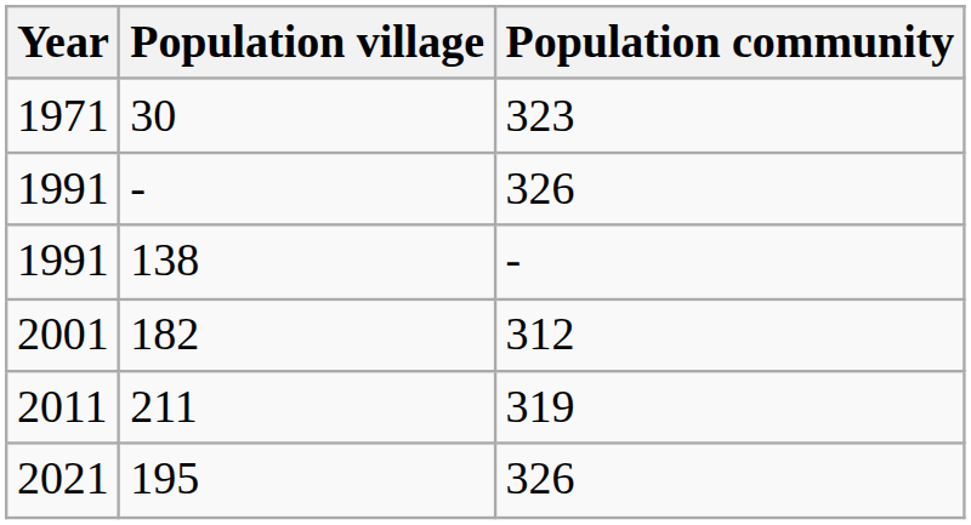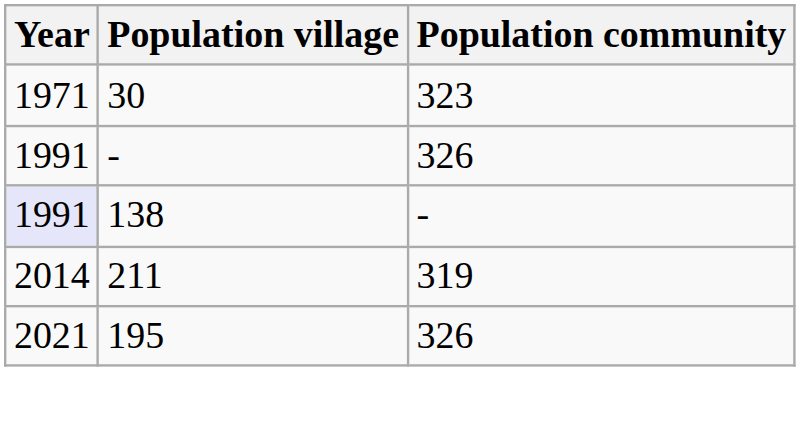138 | Year: no background -> lavender background
- row: 2001 | 182 | 312
211 | Year: 2011 -> 2014
